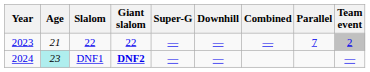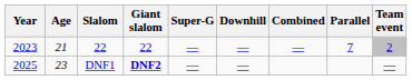DNF1 | Year: 2024 -> 2025
DNF1 | Age: paleturquoise background -> no background
